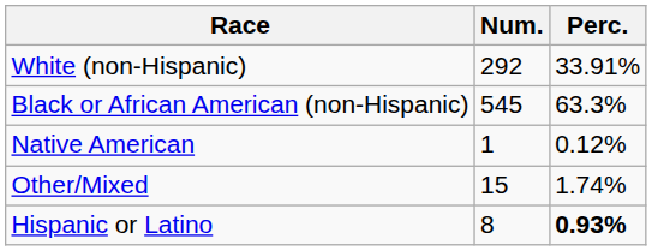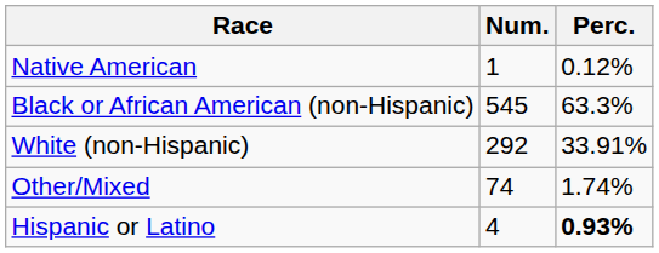rows swapped: White (non-Hispanic) <-> Native American
Other/Mixed | Num.: 15 -> 74
Hispanic or Latino | Num.: 8 -> 4
